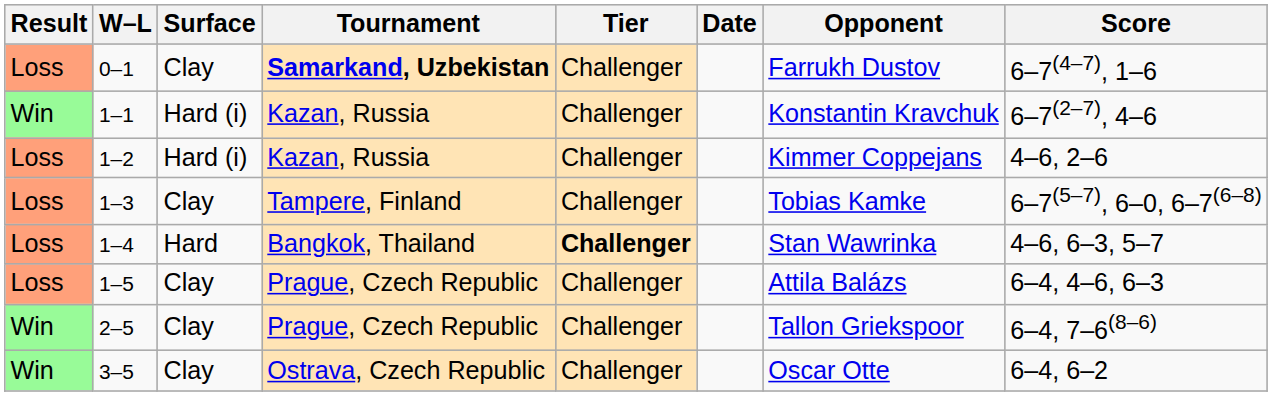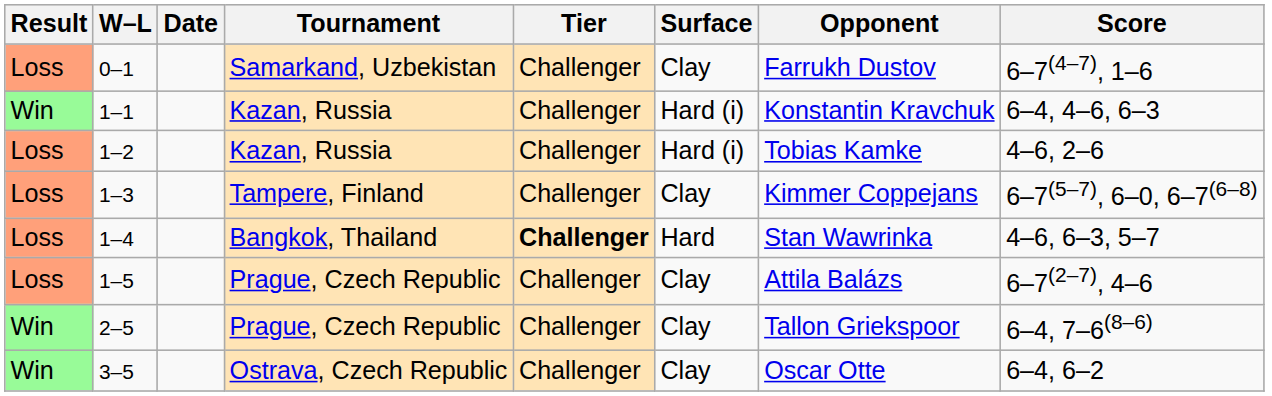columns swapped: Date <-> Surface
0–1 | Tournament: bold -> normal
1–1 | Score: 6–7(2–7), 4–6 -> 6–4, 4–6, 6–3
1–2 | Opponent: Kimmer Coppejans -> Tobias Kamke
1–3 | Opponent: Tobias Kamke -> Kimmer Coppejans
1–5 | Score: 6–4, 4–6, 6–3 -> 6–7(2–7), 4–6
